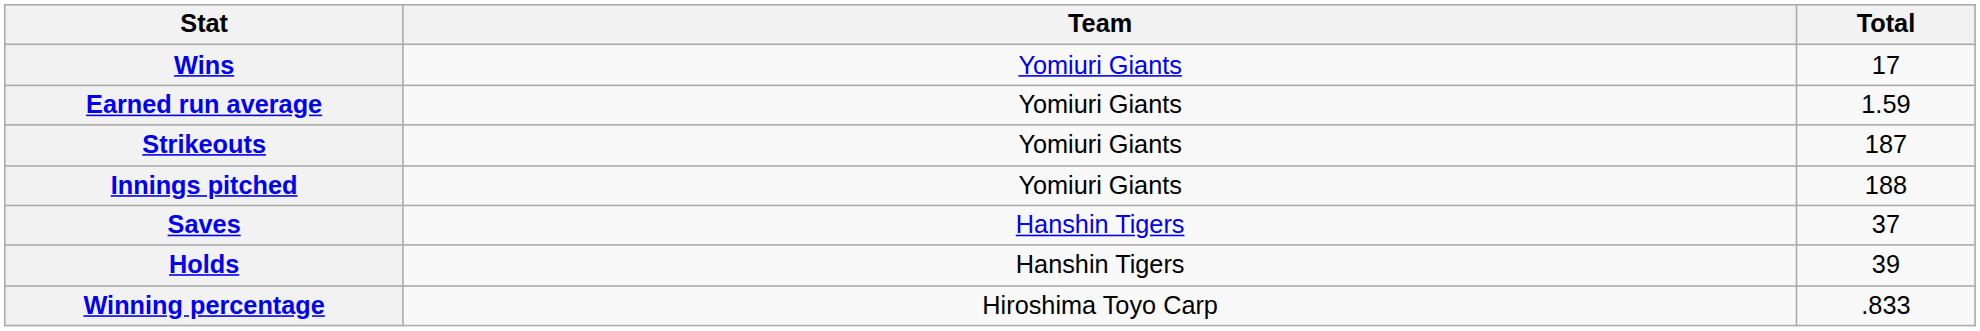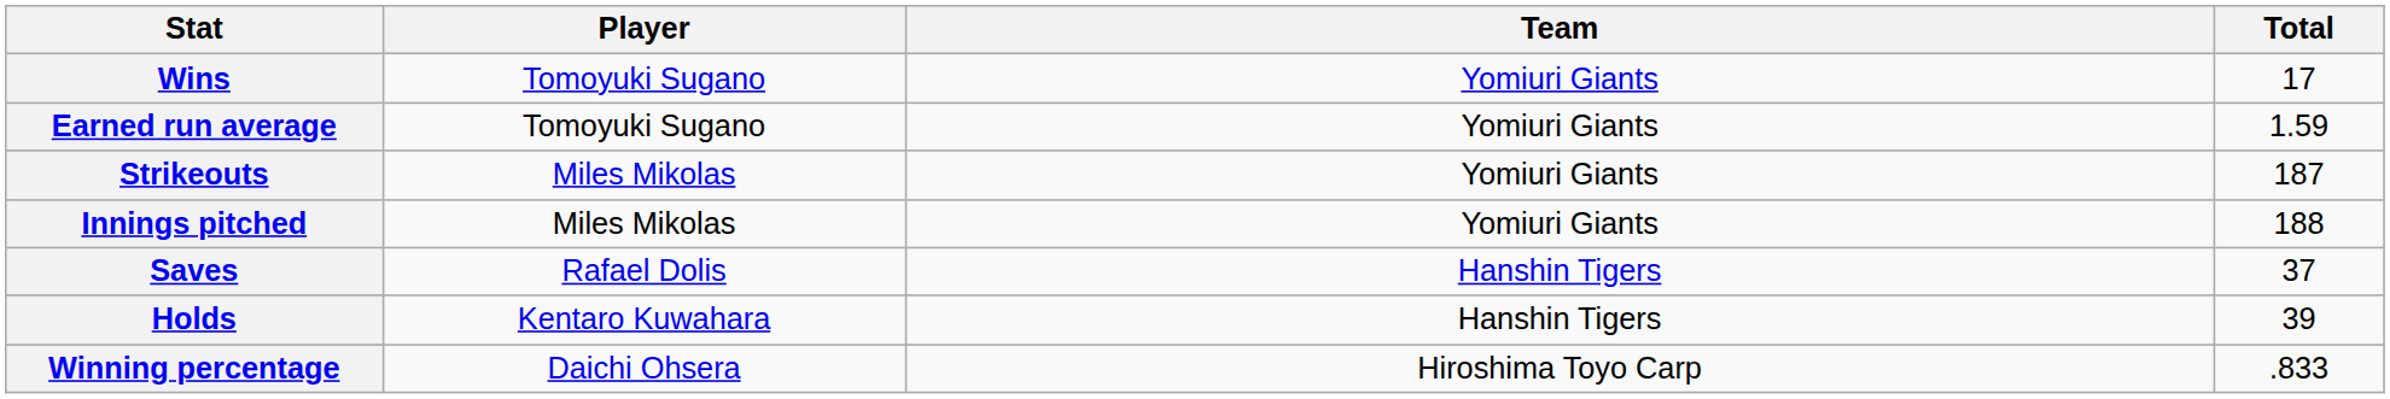+ column: Player | Tomoyuki Sugano | Tomoyuki Sugano | Miles Mikolas | Miles Mikolas | Rafael Dolis | Kentaro Kuwahara | Daichi Ohsera
